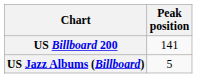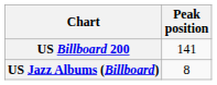US Jazz Albums (Billboard) | Peak position: 5 -> 8
